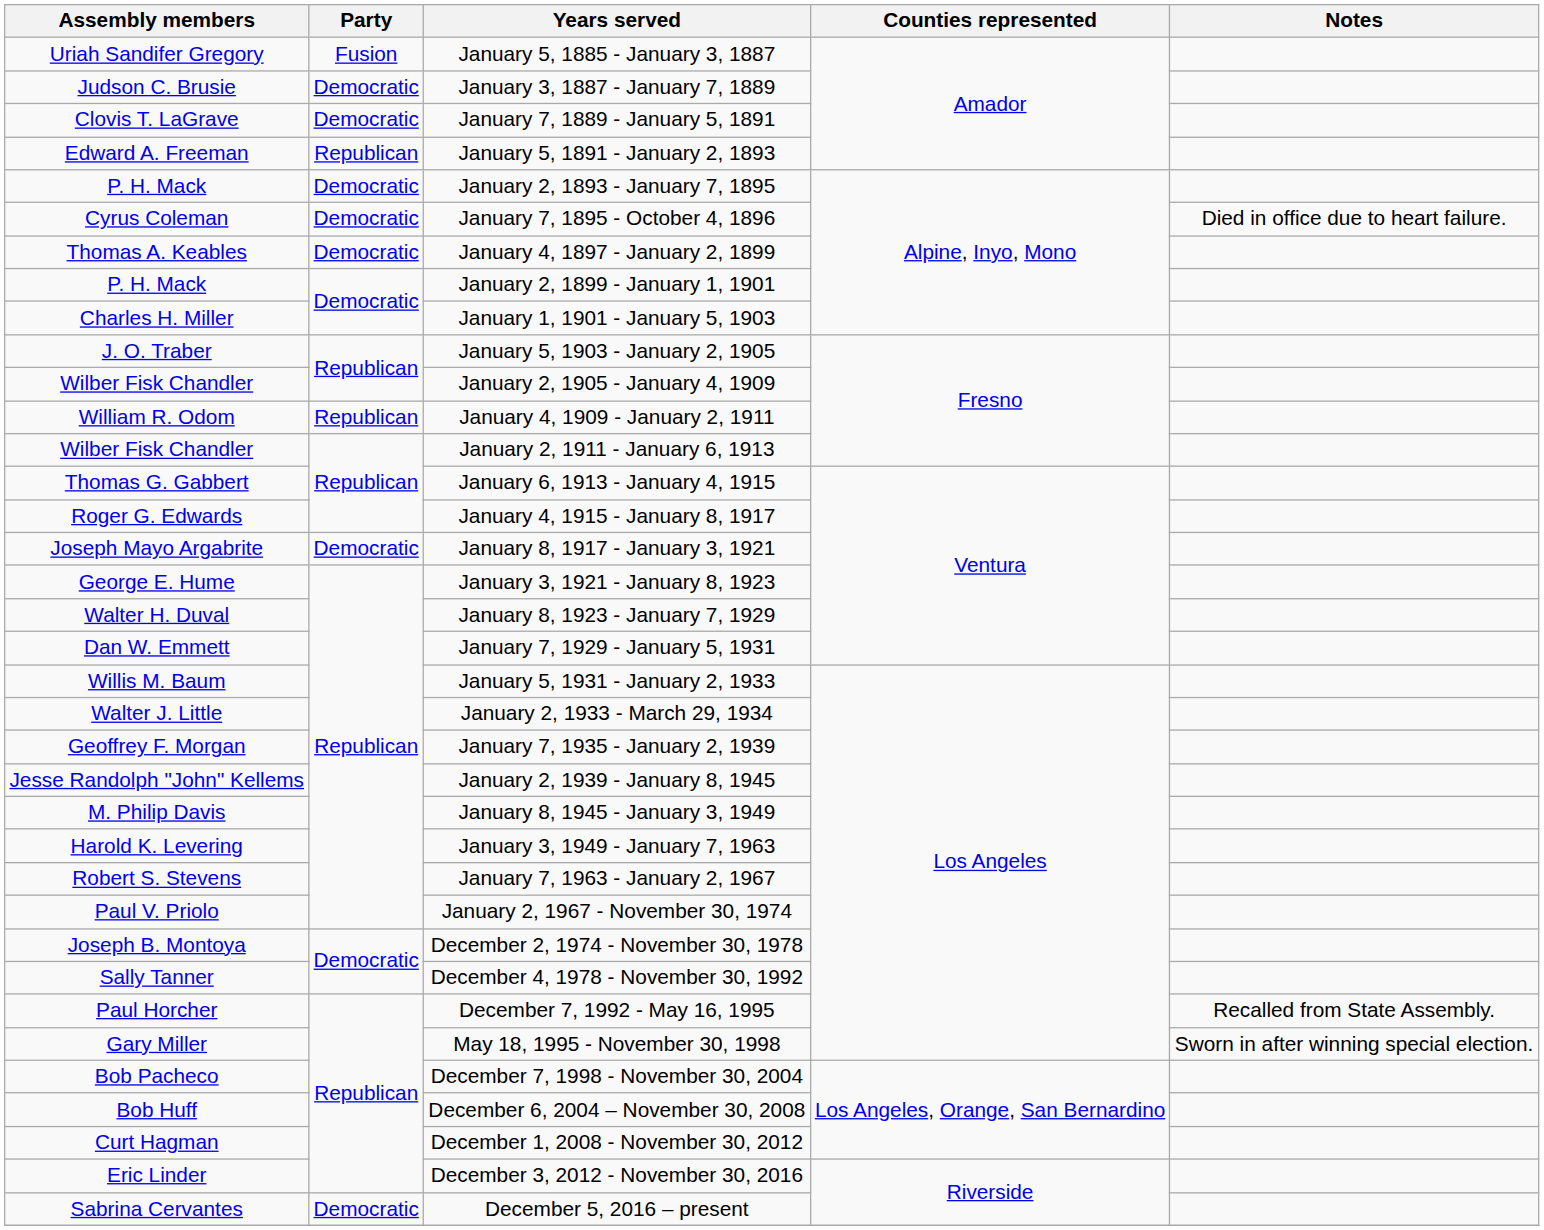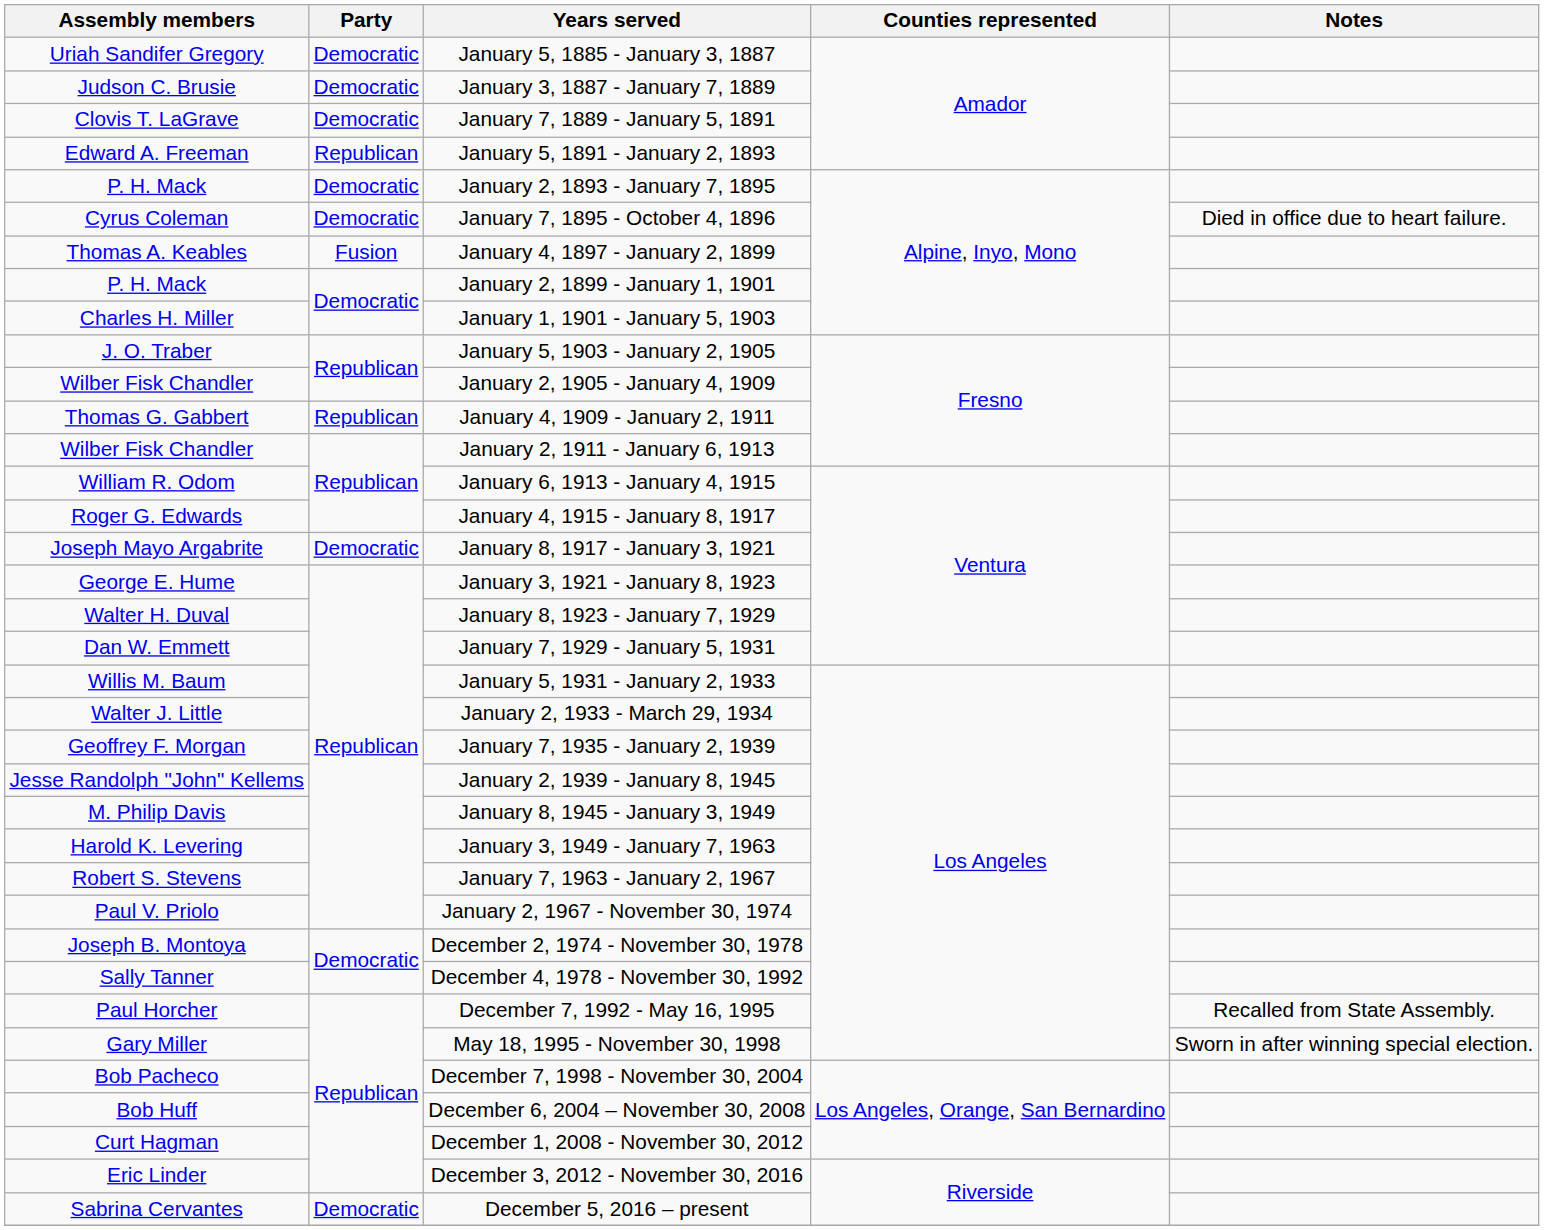January 5, 1885 - January 3, 1887 | Party: Fusion -> Democratic
January 4, 1897 - January 2, 1899 | Party: Democratic -> Fusion
January 4, 1909 - January 2, 1911 | Assembly members: William R. Odom -> Thomas G. Gabbert
January 6, 1913 - January 4, 1915 | Assembly members: Thomas G. Gabbert -> William R. Odom
